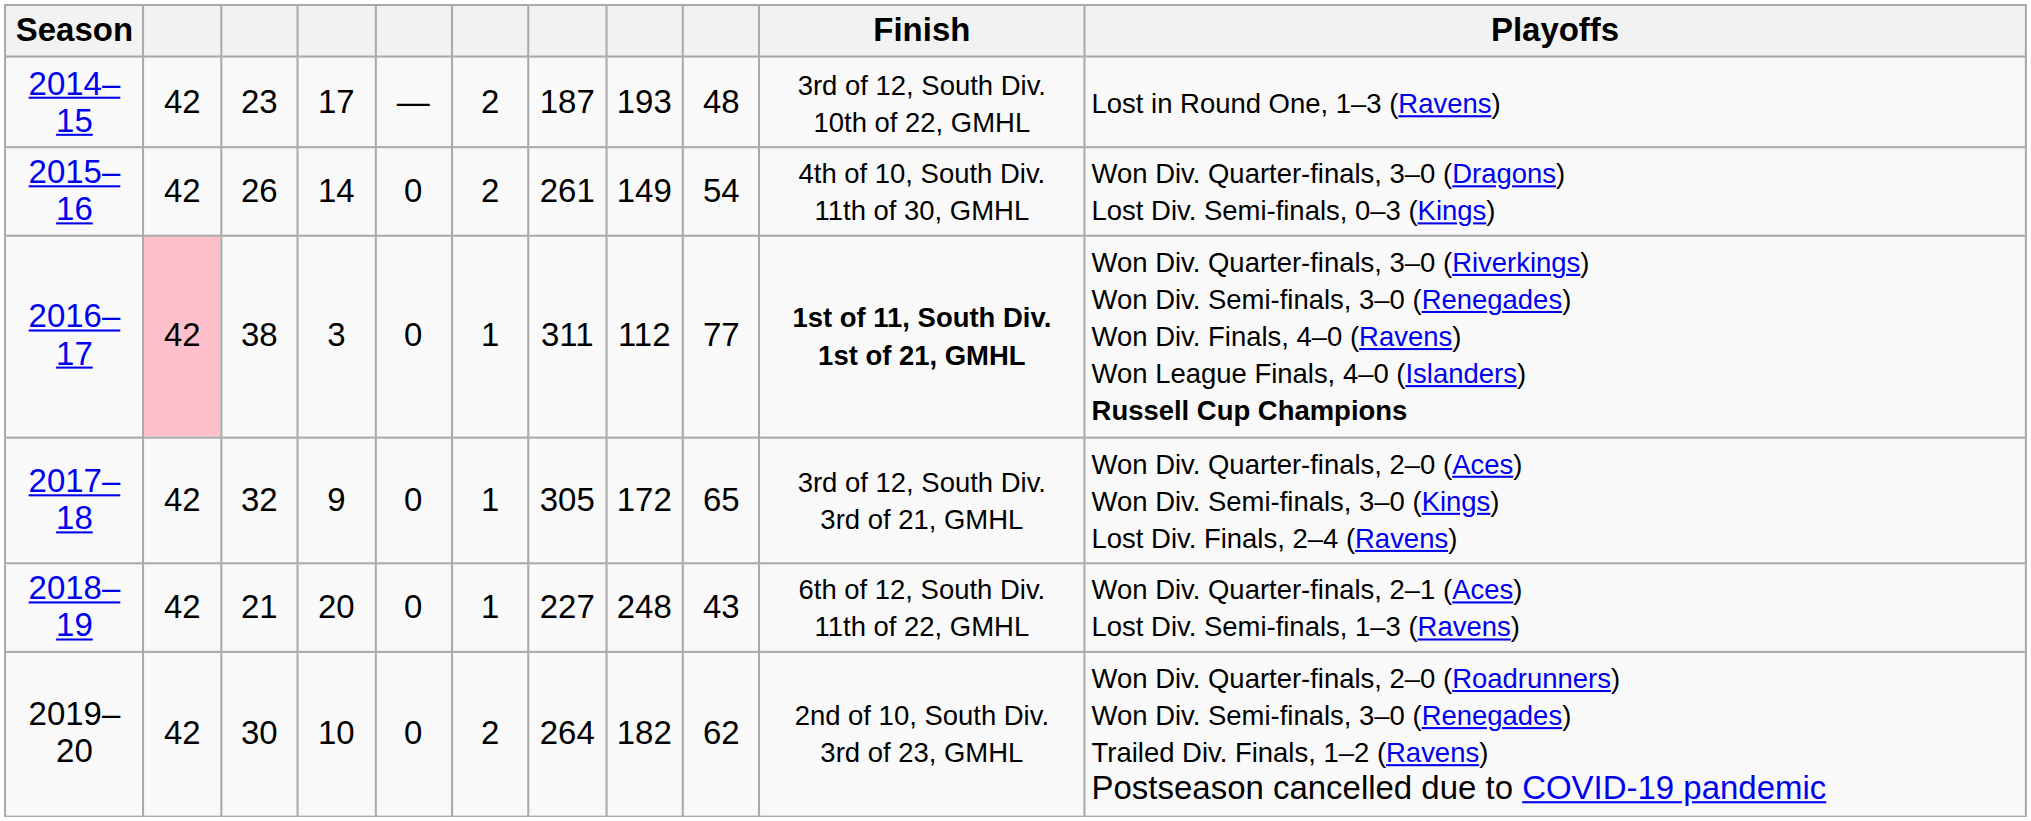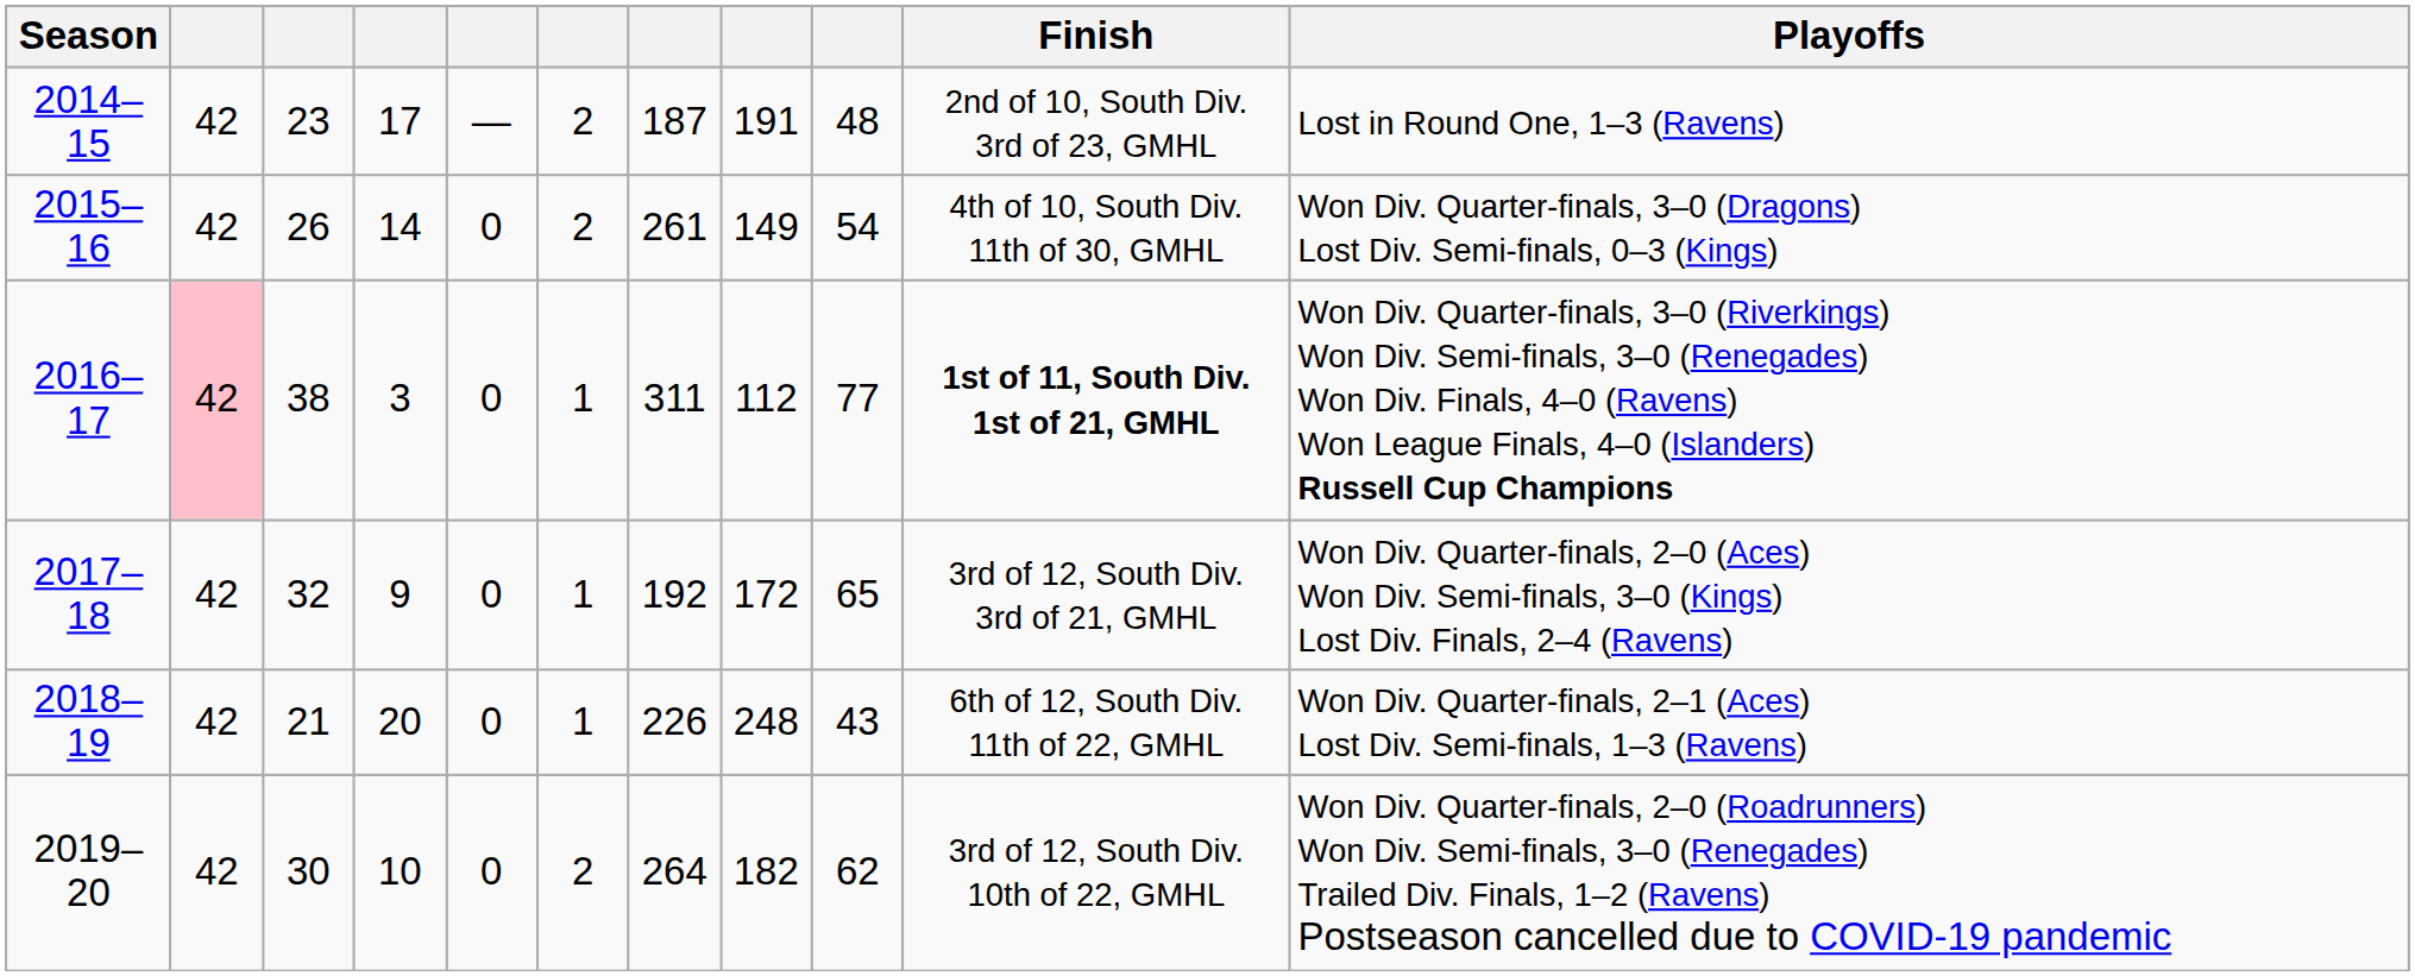2014–15 | column 8: 193 -> 191
2014–15 | Finish: 3rd of 12, South Div. 10th of 22, GMHL -> 2nd of 10, South Div. 3rd of 23, GMHL
2017–18 | column 7: 305 -> 192
2018–19 | column 7: 227 -> 226
2019–20 | Finish: 2nd of 10, South Div. 3rd of 23, GMHL -> 3rd of 12, South Div. 10th of 22, GMHL
